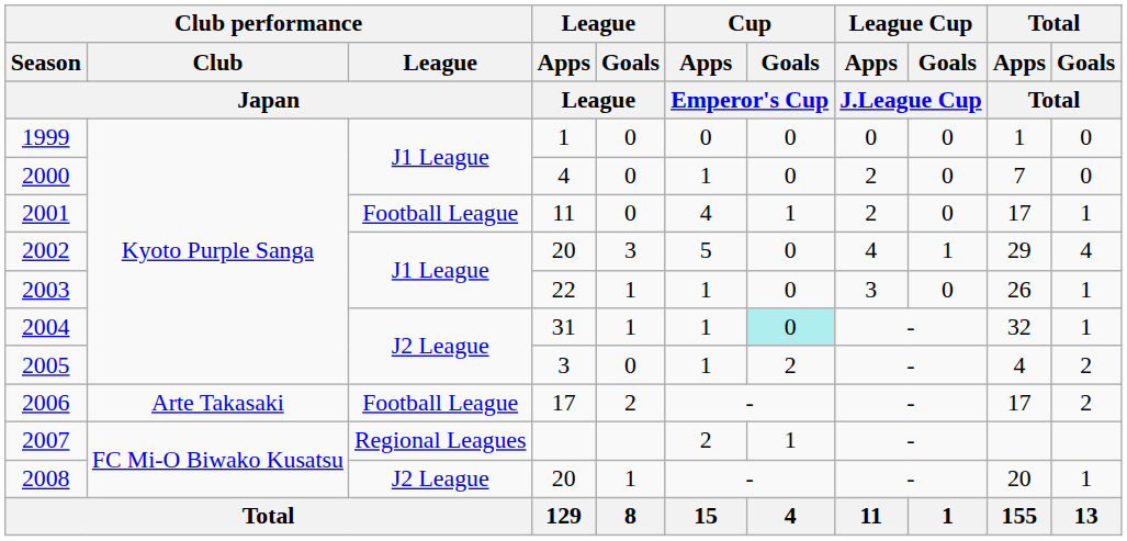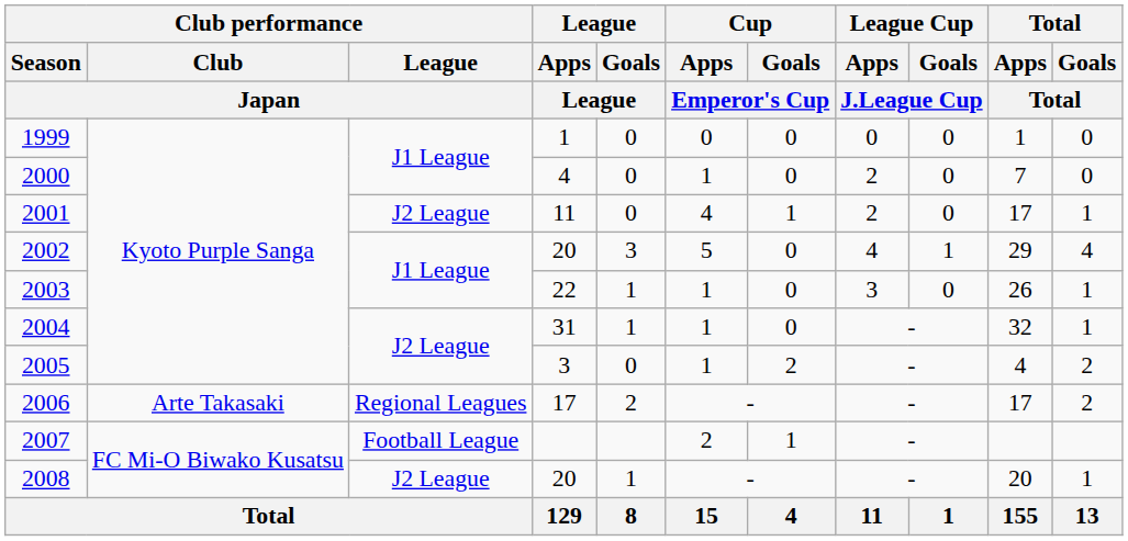2001 | Club performance / League / Japan: Football League -> J2 League
2004 | Cup / Goals / Emperor's Cup: paleturquoise background -> no background
2006 | Club performance / League / Japan: Football League -> Regional Leagues
2007 | Club performance / League / Japan: Regional Leagues -> Football League
